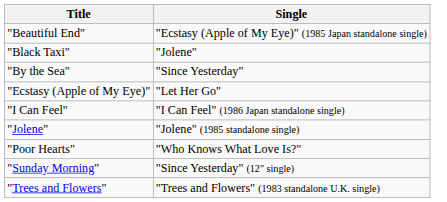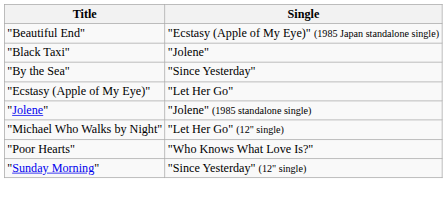- row: "I Can Feel" | "I Can Feel" (1986 Japan standalone single)
+ row: "Michael Who Walks by Night" | "Let Her Go" (12" single)
- row: "Trees and Flowers" | "Trees and Flowers" (1983 standalone U.K. single)
